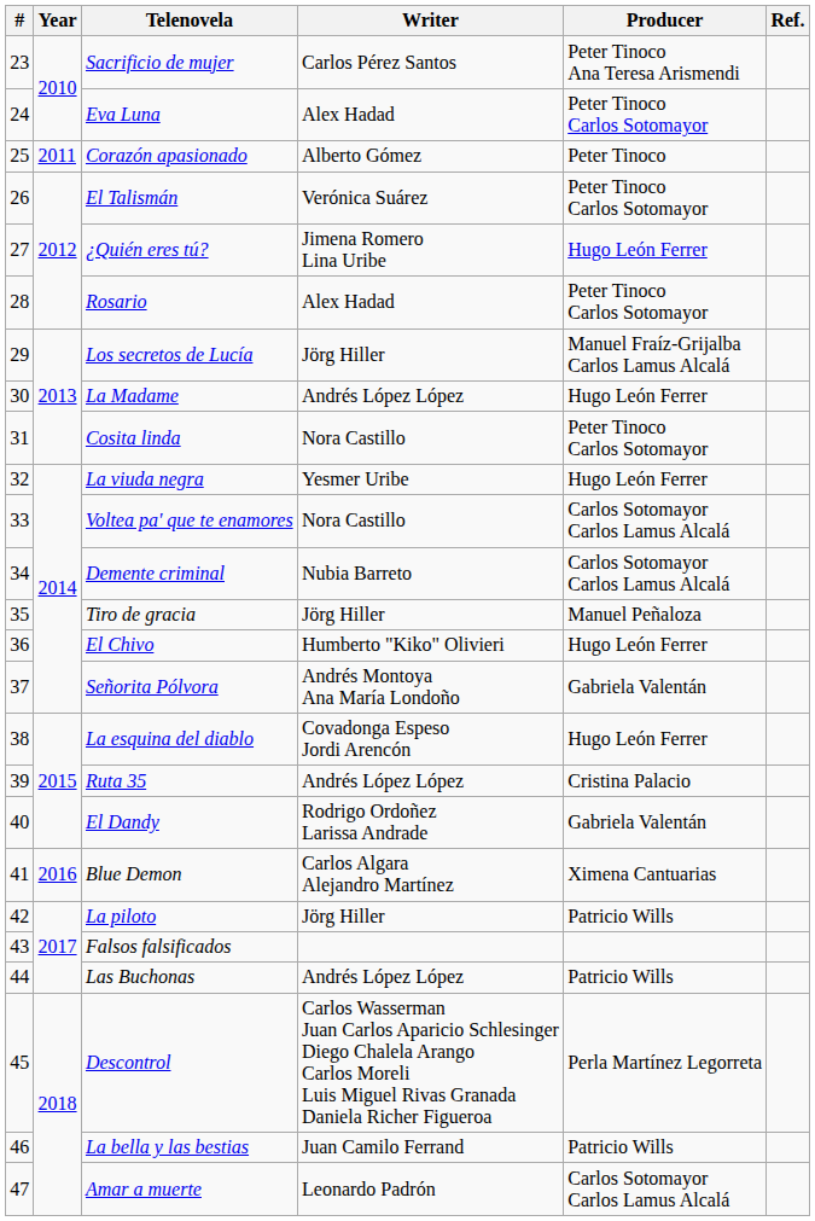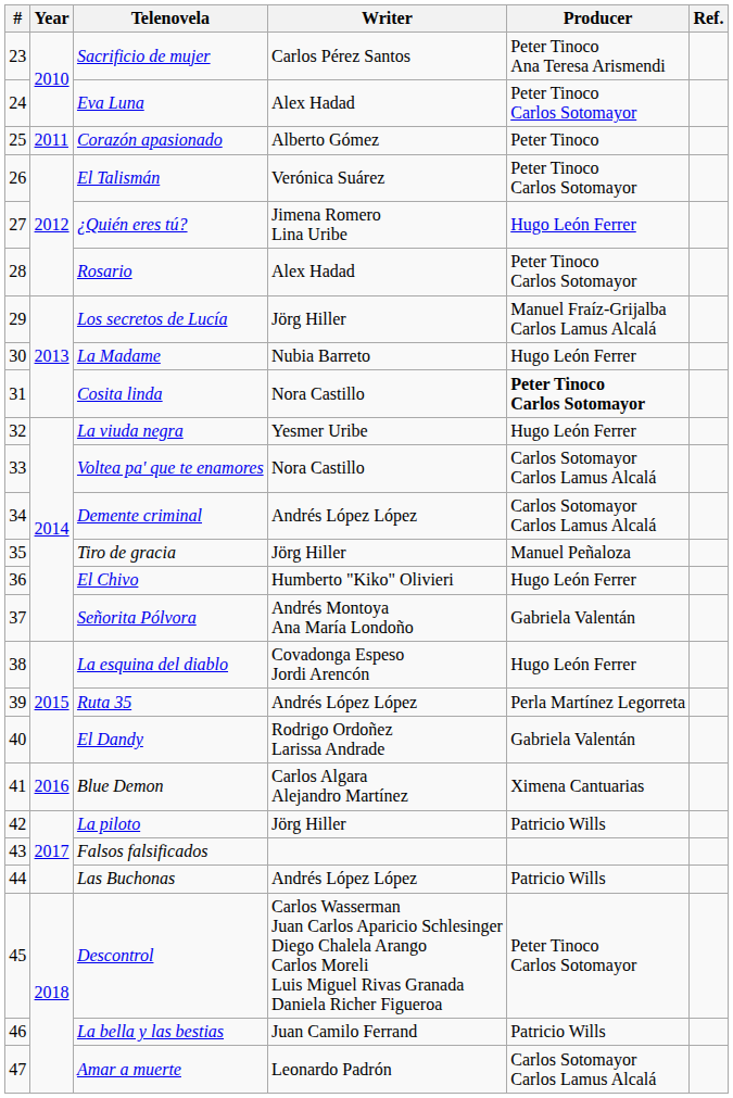La Madame | Writer: Andrés López López -> Nubia Barreto
Cosita linda | Producer: normal -> bold
Demente criminal | Writer: Nubia Barreto -> Andrés López López
Ruta 35 | Producer: Cristina Palacio -> Perla Martínez Legorreta
Descontrol | Producer: Perla Martínez Legorreta -> Peter Tinoco Carlos Sotomayor
